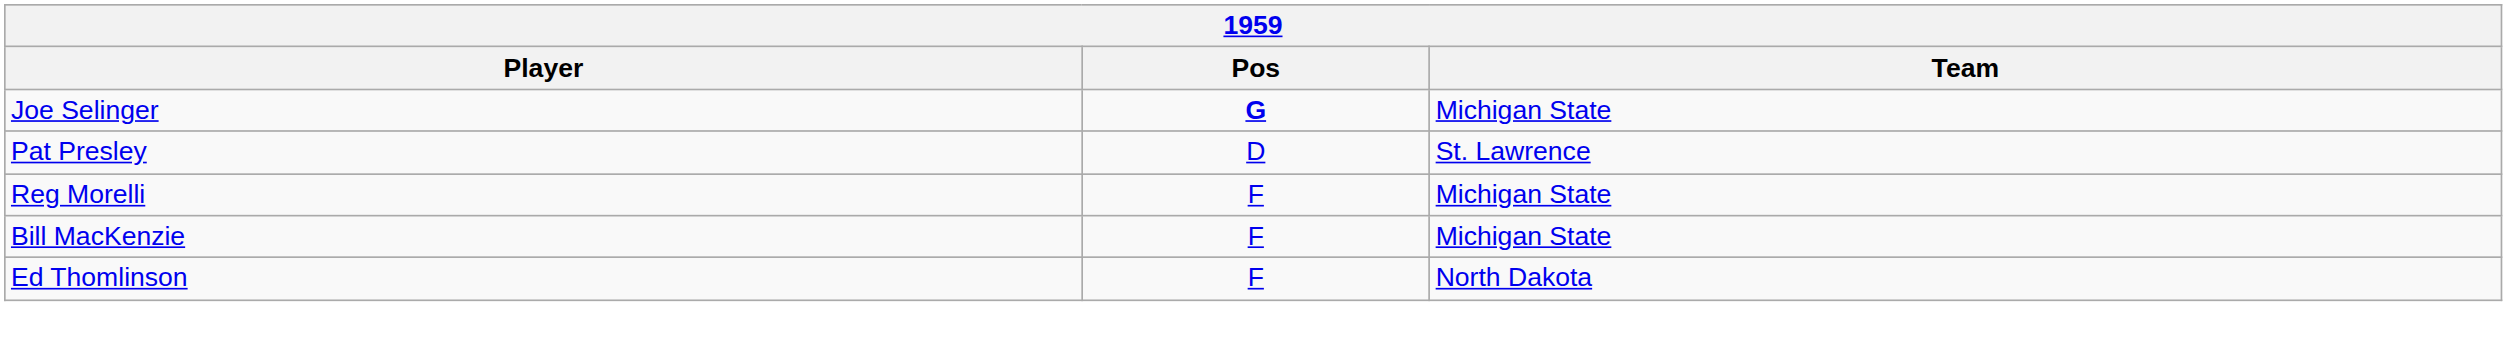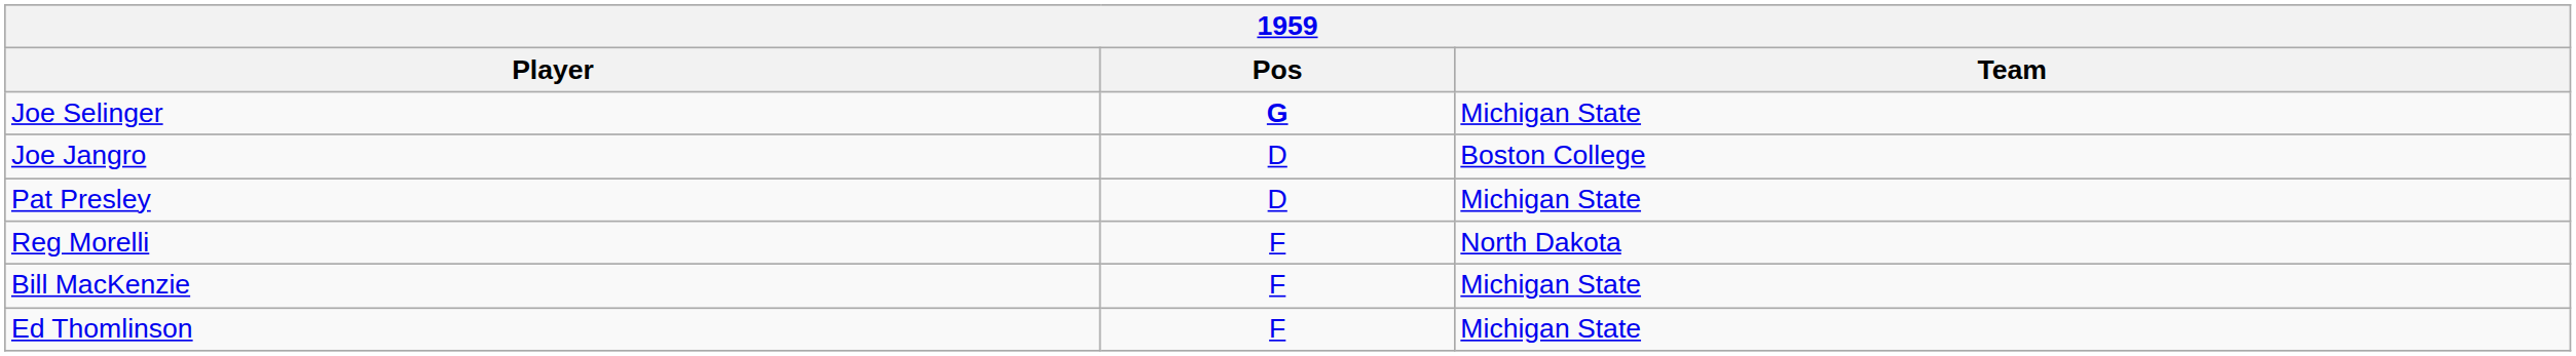+ row: Joe Jangro | D | Boston College
Pat Presley | Team: St. Lawrence -> Michigan State
Reg Morelli | Team: Michigan State -> North Dakota
Ed Thomlinson | Team: North Dakota -> Michigan State
